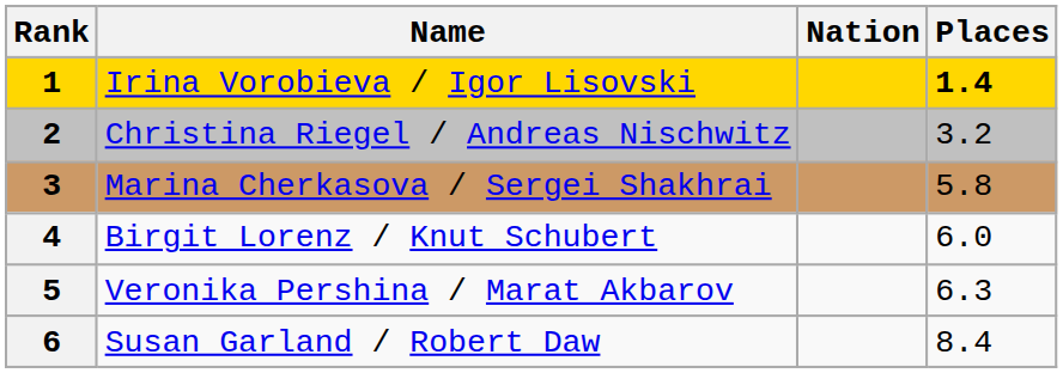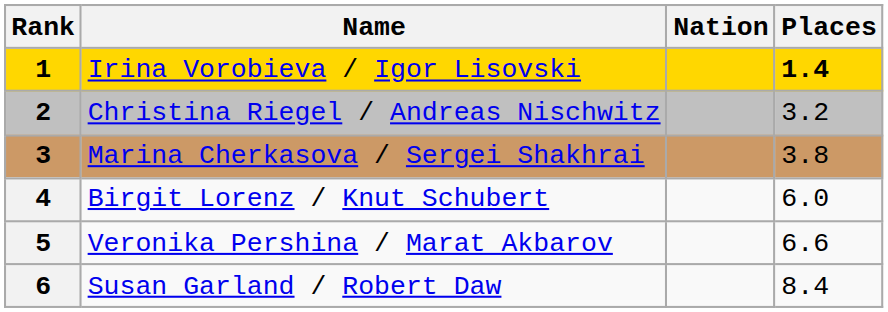Marina Cherkasova / Sergei Shakhrai | Places: 5.8 -> 3.8
Veronika Pershina / Marat Akbarov | Places: 6.3 -> 6.6
